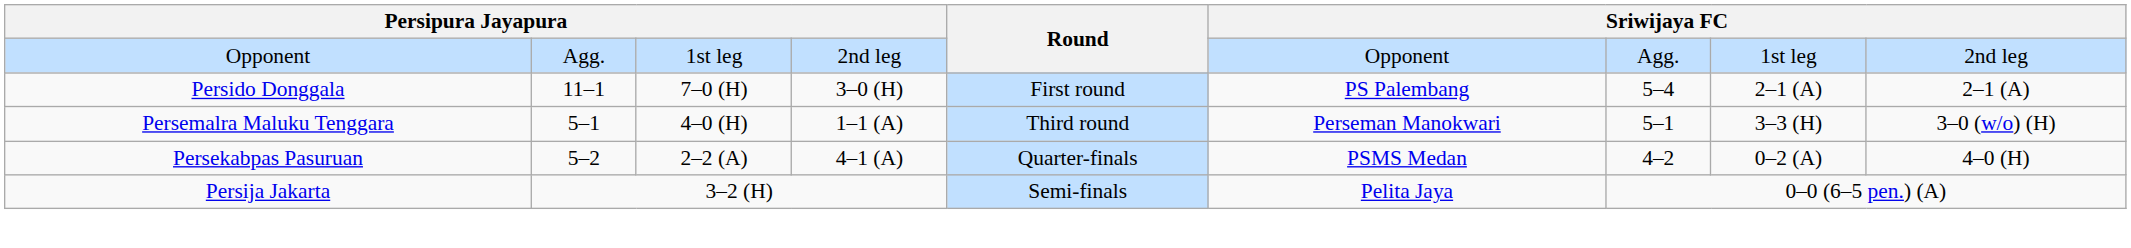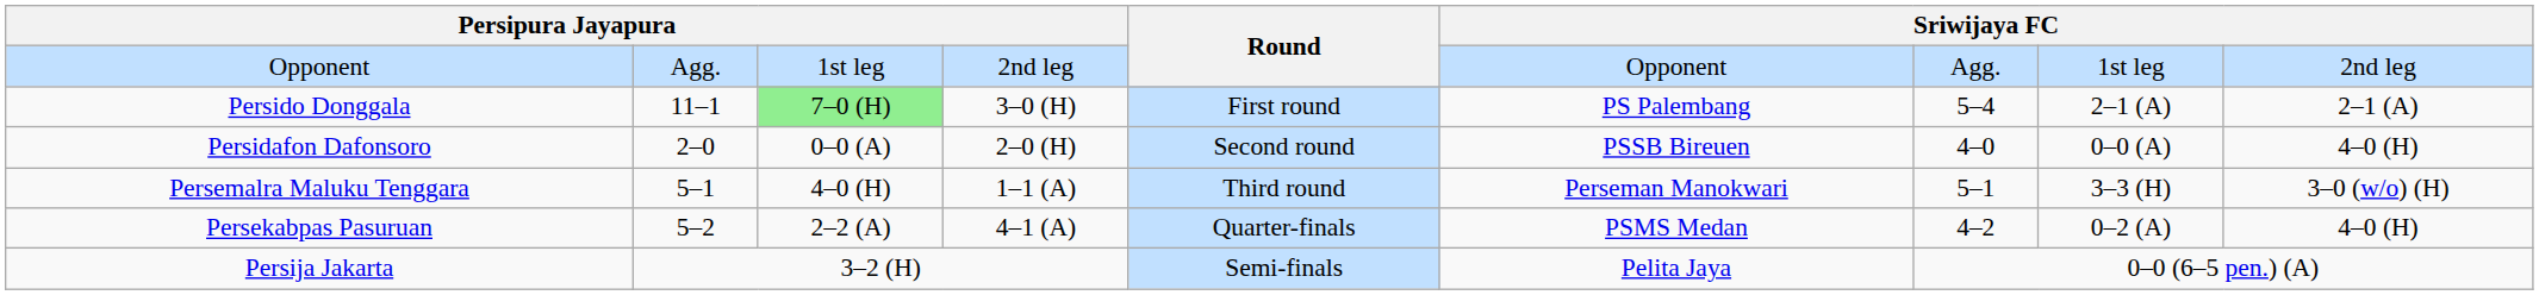Persido Donggala | column 3: no background -> lightgreen background
+ row: Persidafon Dafonsoro | 2–0 | 0–0 (A) | 2–0 (H) | Second round | PSSB Bireuen | 4–0 | 0–0 (A) | 4–0 (H)
